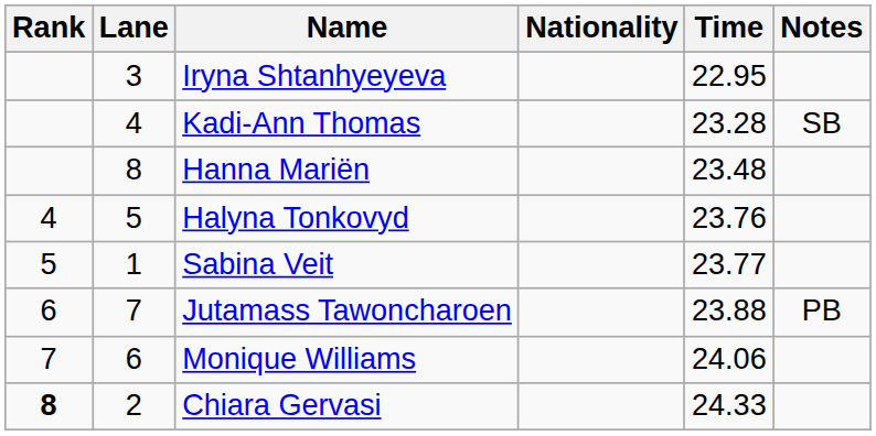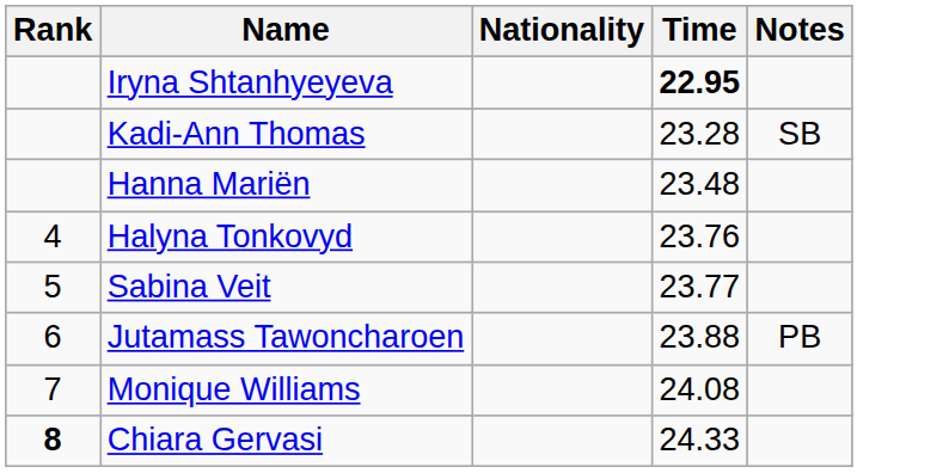- column: Lane | 3 | 4 | 8 | 5 | 1 | 7 | 6 | 2
Iryna Shtanhyeyeva | Time: normal -> bold
Monique Williams | Time: 24.06 -> 24.08
